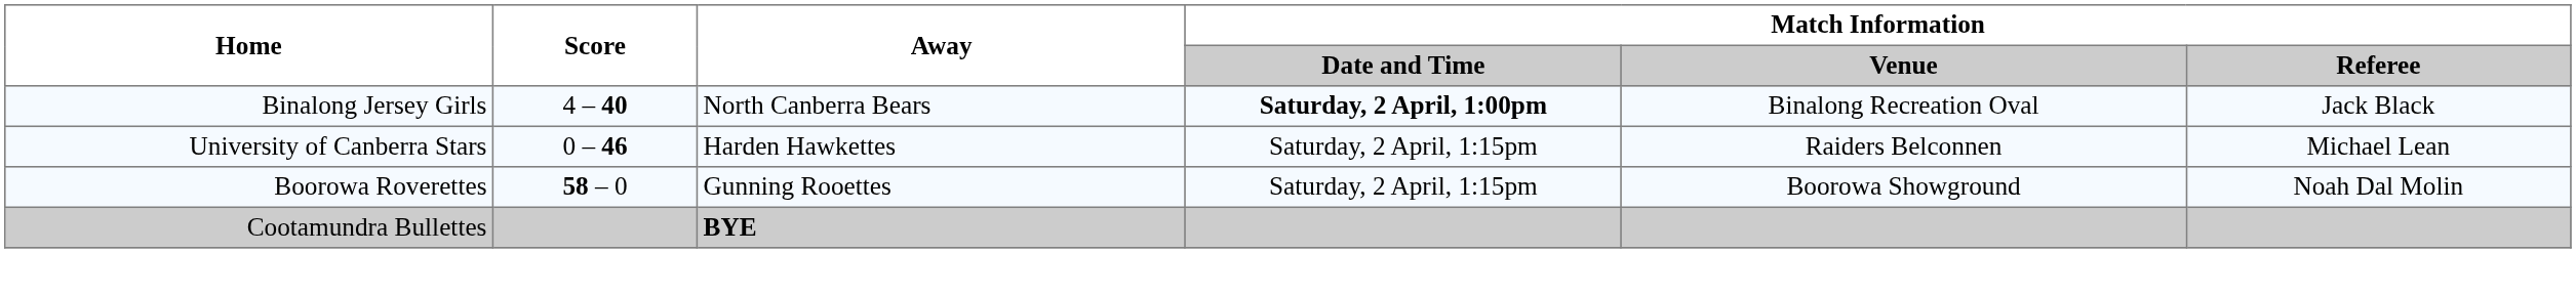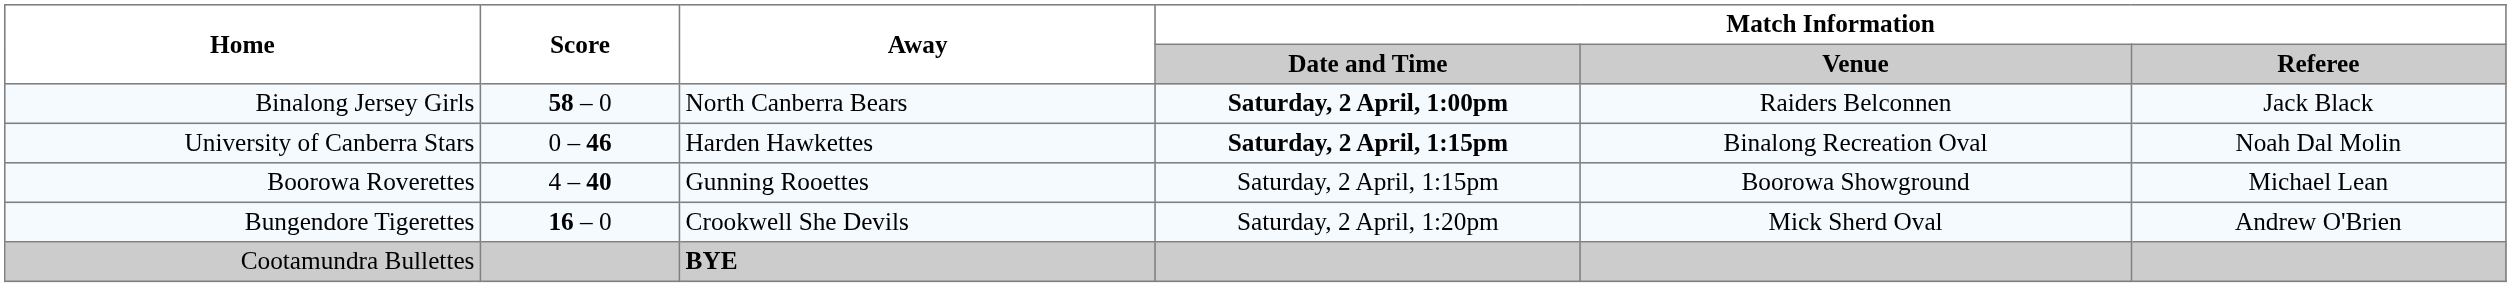Binalong Jersey Girls | Score: 4 – 40 -> 58 – 0
Binalong Jersey Girls | Match Information / Venue: Binalong Recreation Oval -> Raiders Belconnen
University of Canberra Stars | Match Information / Date and Time: normal -> bold
University of Canberra Stars | Match Information / Venue: Raiders Belconnen -> Binalong Recreation Oval
University of Canberra Stars | Match Information / Referee: Michael Lean -> Noah Dal Molin
Boorowa Roverettes | Score: 58 – 0 -> 4 – 40
Boorowa Roverettes | Match Information / Referee: Noah Dal Molin -> Michael Lean
+ row: Bungendore Tigerettes | 16 – 0 | Crookwell She Devils | Saturday, 2 April, 1:20pm | Mick Sherd Oval | Andrew O'Brien
